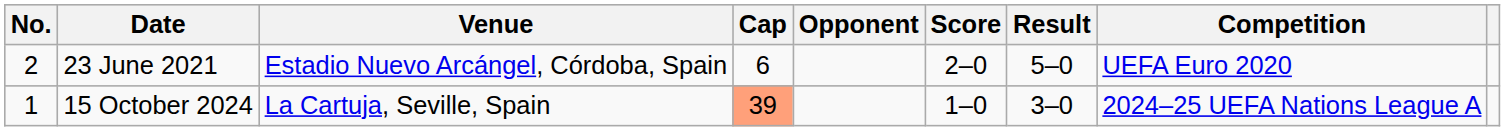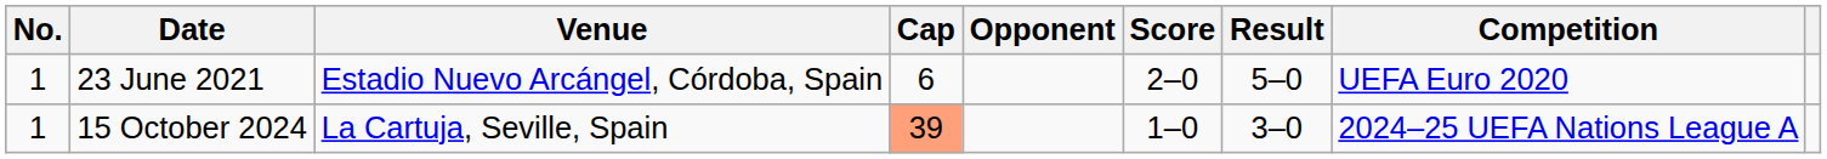23 June 2021 | No.: 2 -> 1
